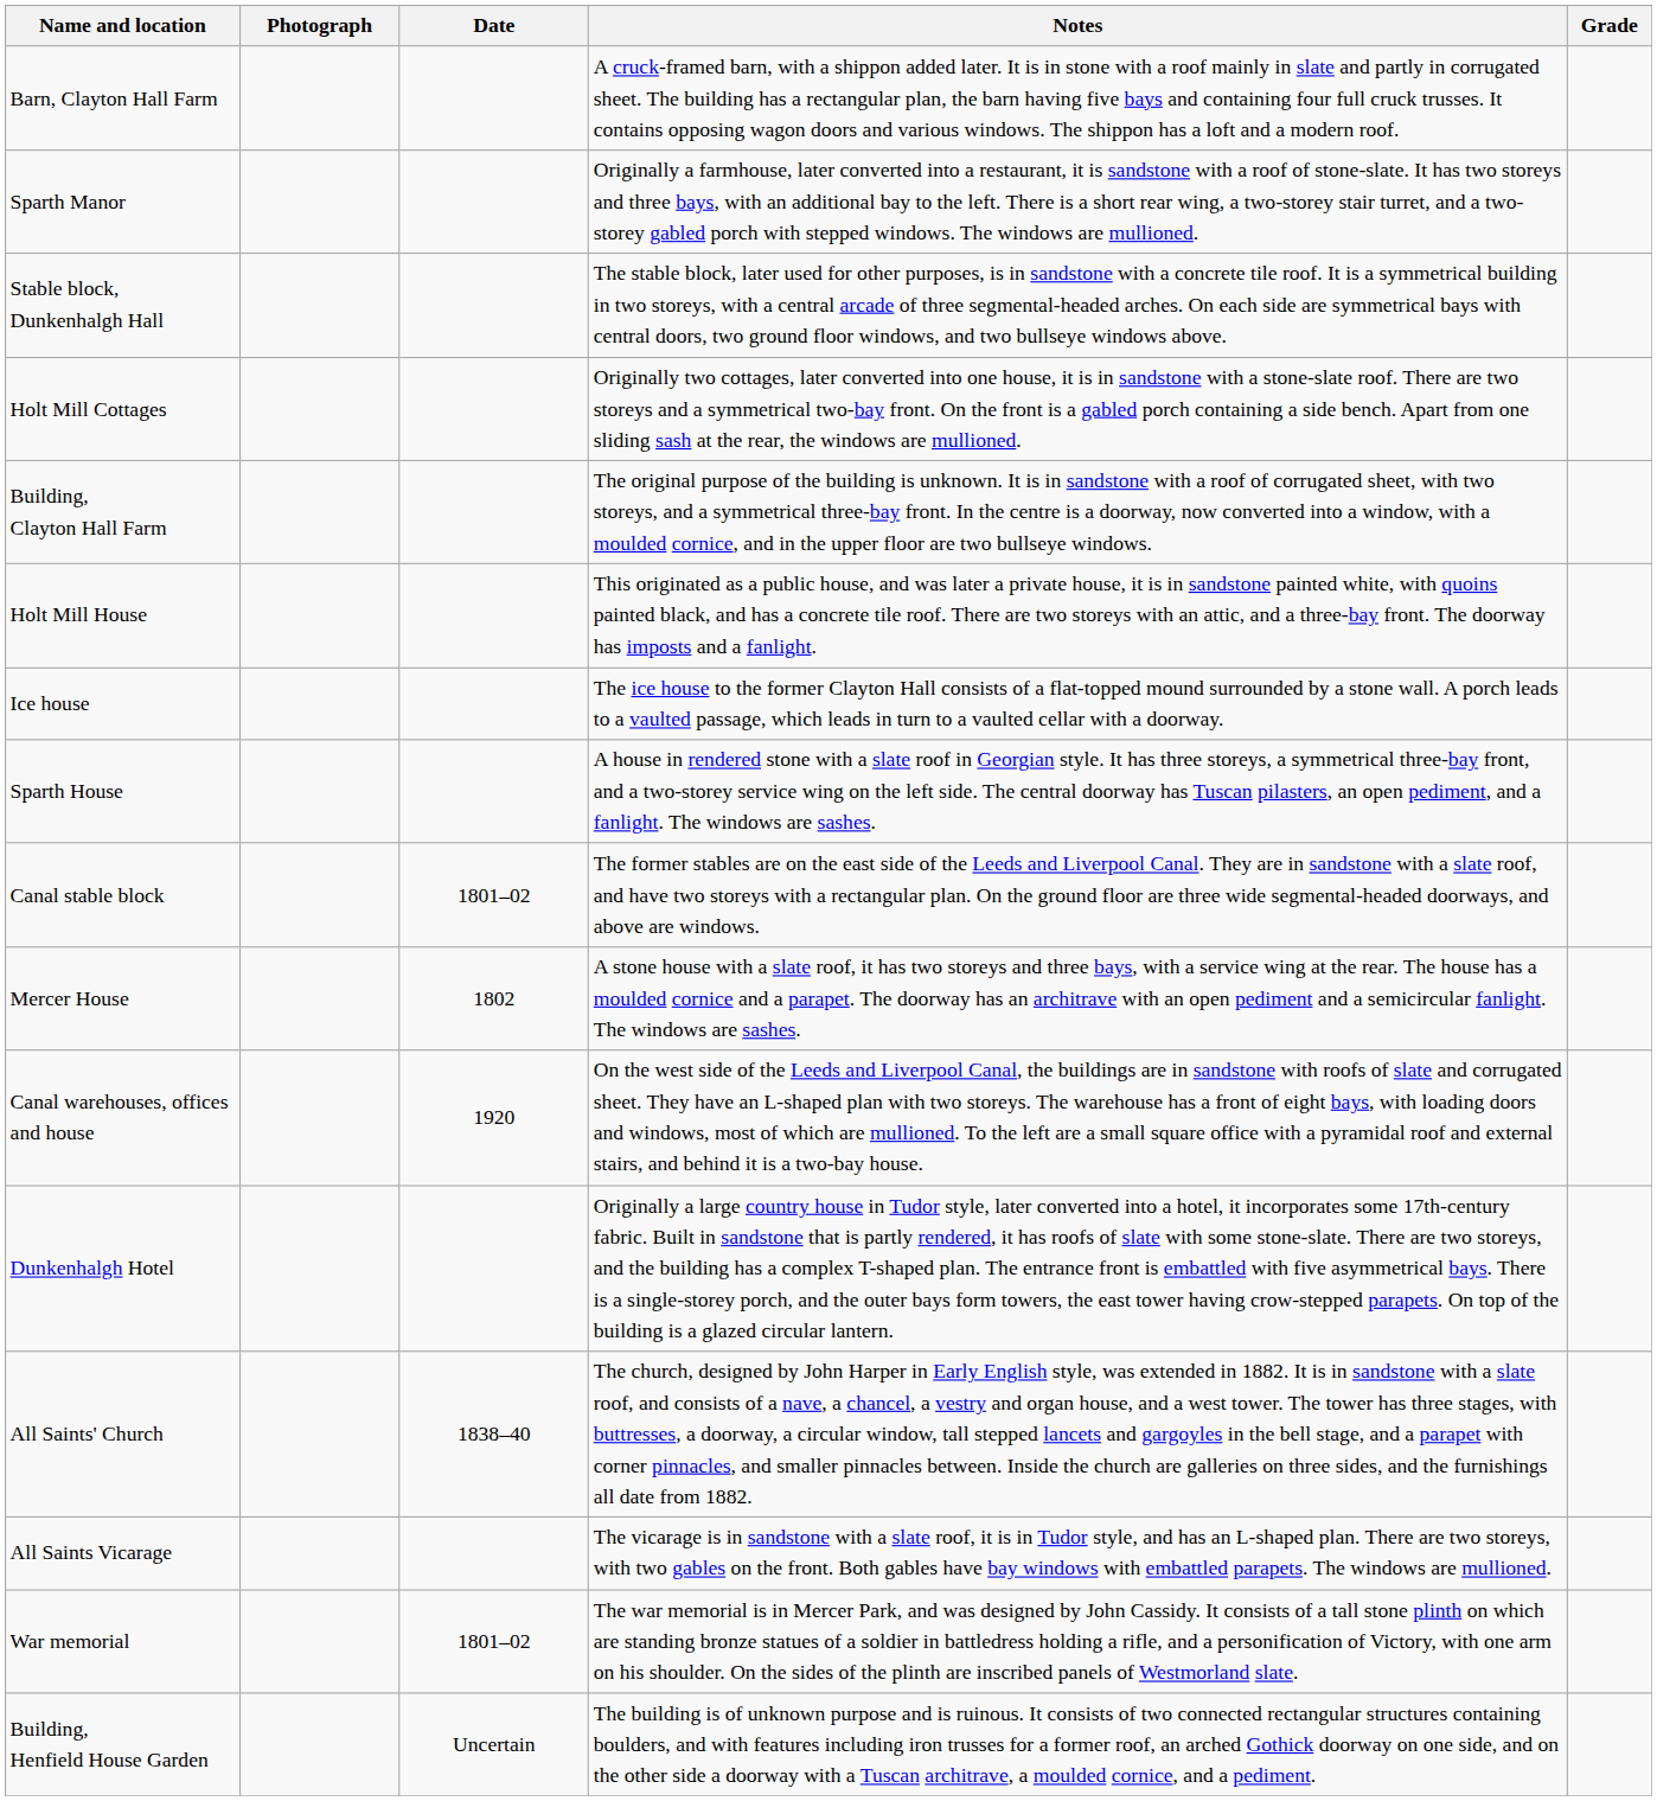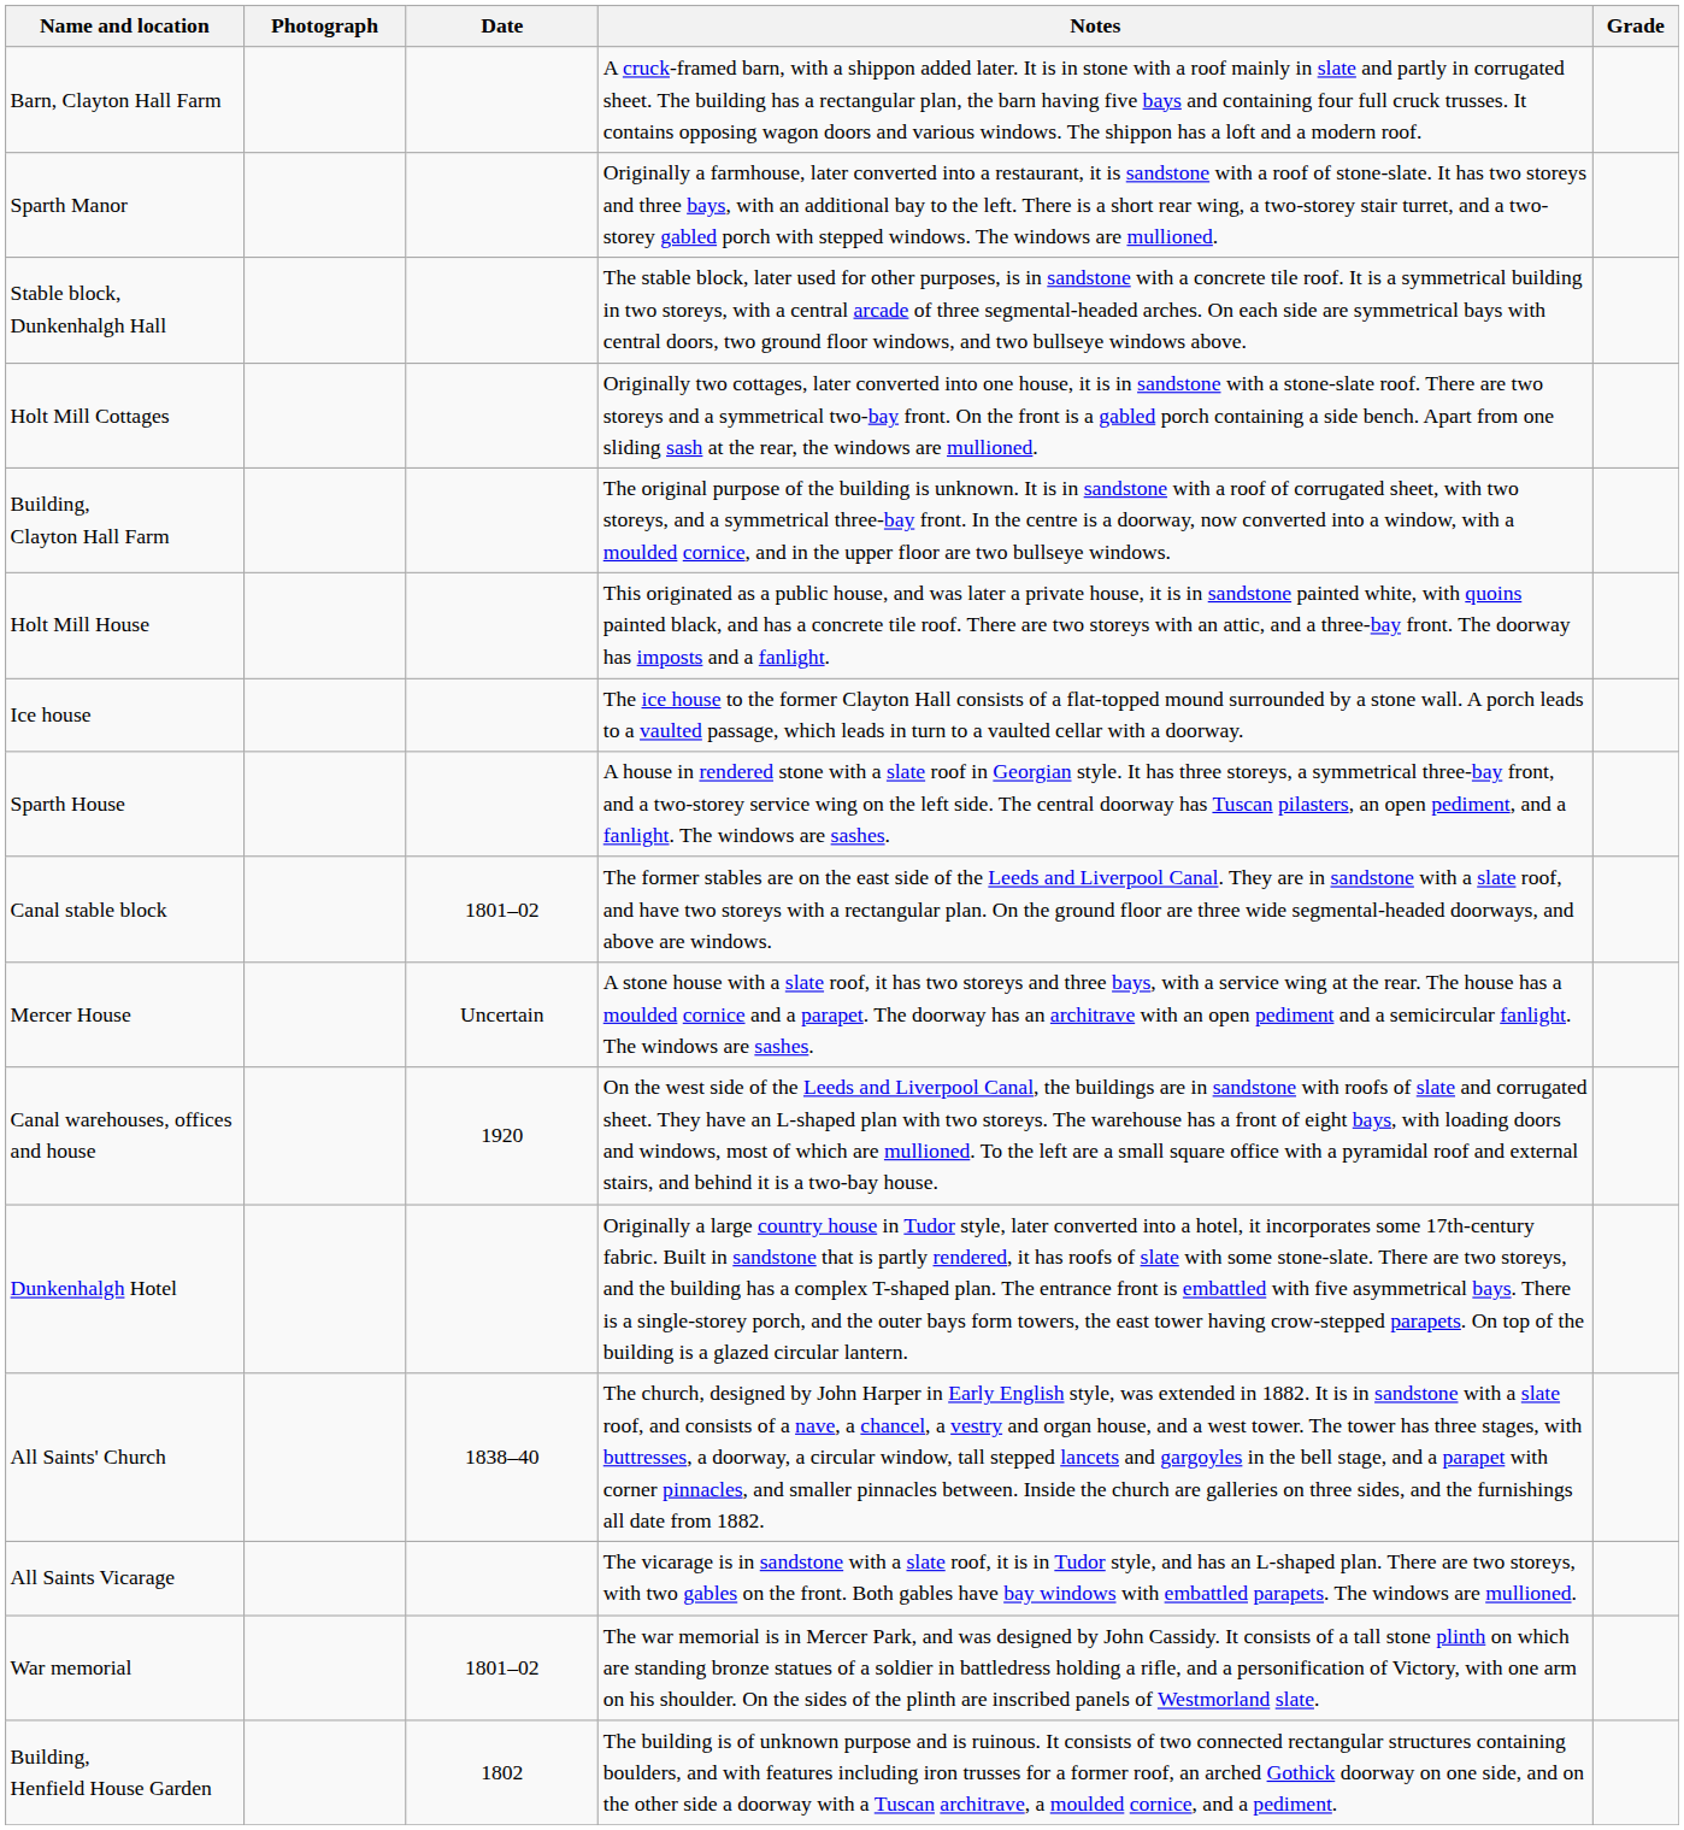Mercer House | Date: 1802 -> Uncertain
Building, Henfield House Garden | Date: Uncertain -> 1802
